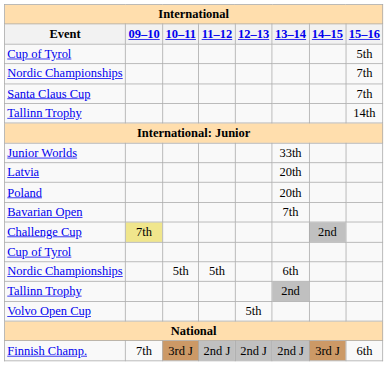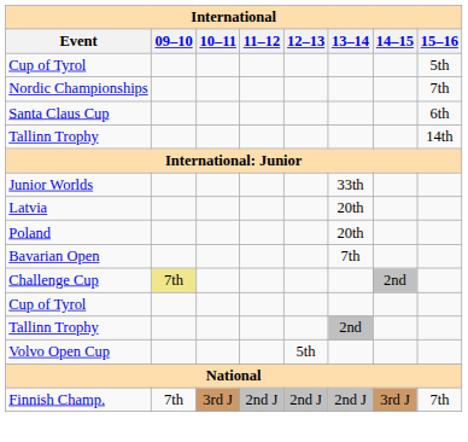Santa Claus Cup | 15–16: 7th -> 6th
- row: Nordic Championships | 5th | 5th | 6th
Finnish Champ. | 15–16: 6th -> 7th
